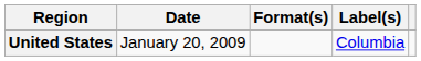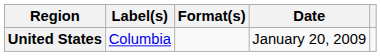columns swapped: Date <-> Label(s)
